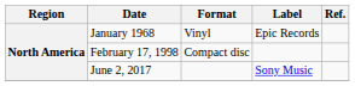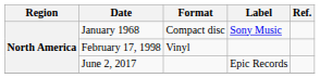January 1968 | Format: Vinyl -> Compact disc
January 1968 | Label: Epic Records -> Sony Music
February 17, 1998 | Format: Compact disc -> Vinyl
June 2, 2017 | Label: Sony Music -> Epic Records
